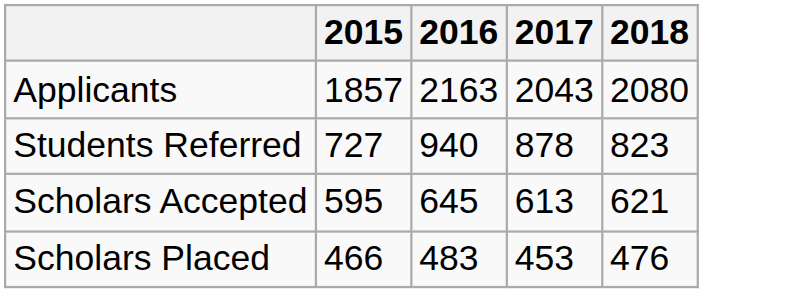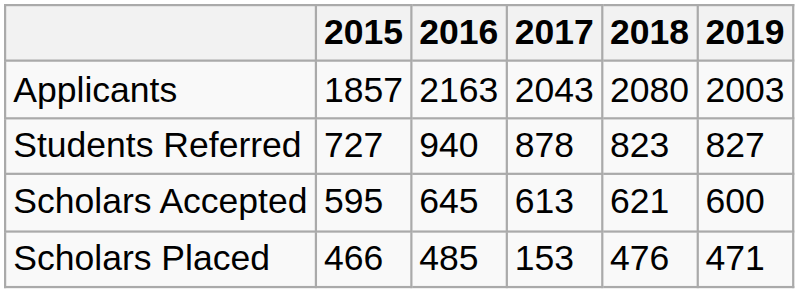+ column: 2019 | 2003 | 827 | 600 | 471
Scholars Placed | 2016: 483 -> 485
Scholars Placed | 2017: 453 -> 153
